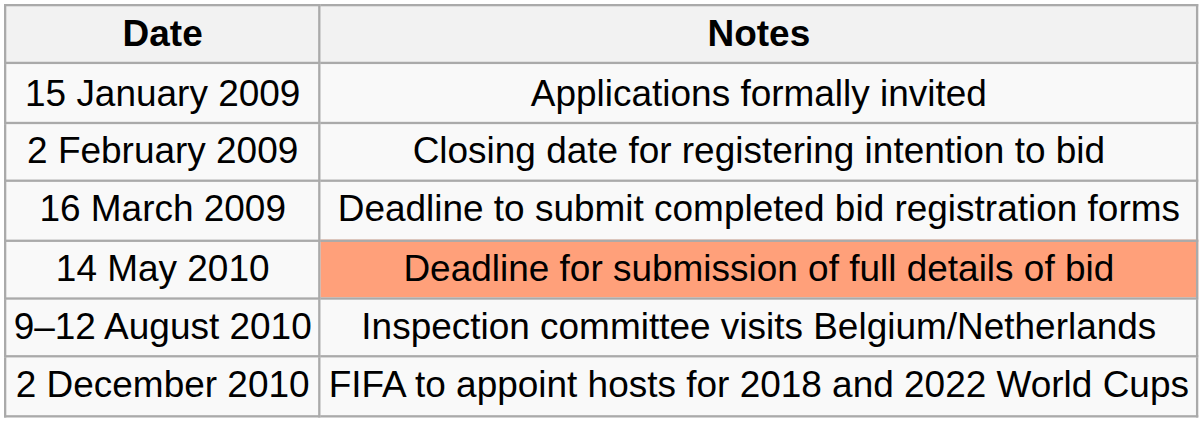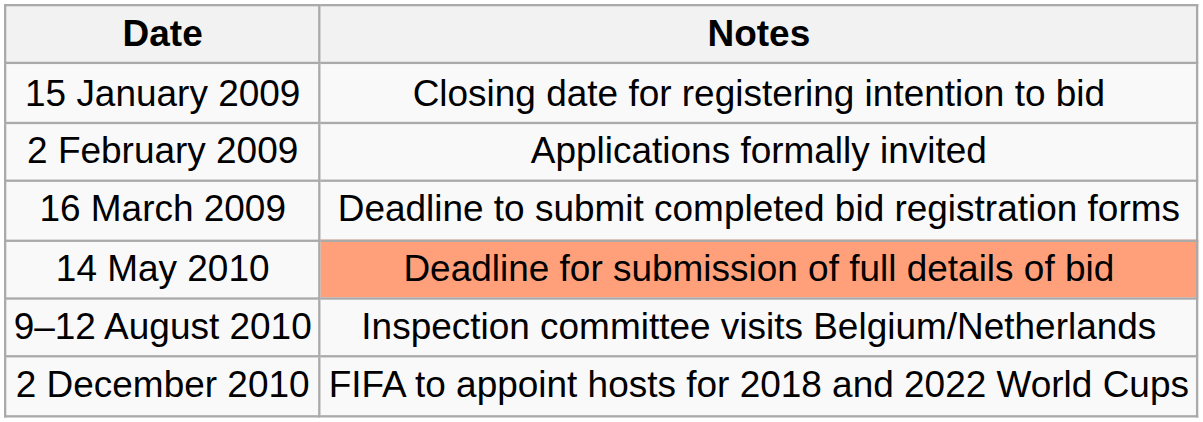15 January 2009 | Notes: Applications formally invited -> Closing date for registering intention to bid
2 February 2009 | Notes: Closing date for registering intention to bid -> Applications formally invited
